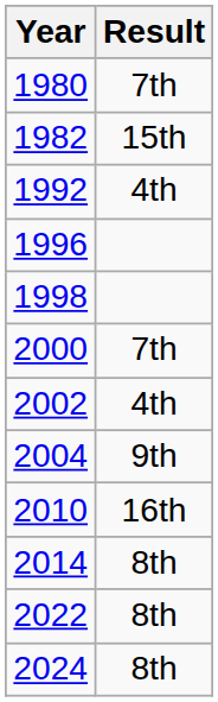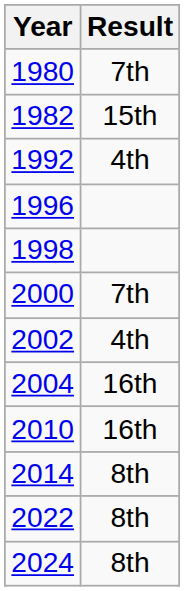2004 | Result: 9th -> 16th
